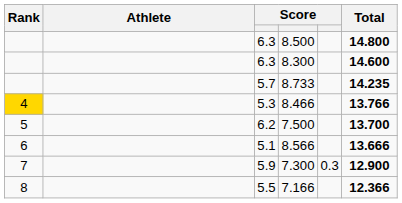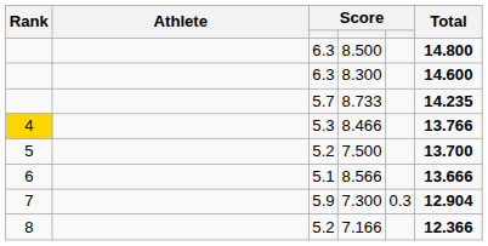7.500 | column 3: 6.2 -> 5.2
7.300 | Total: 12.900 -> 12.904
7.166 | column 3: 5.5 -> 5.2
